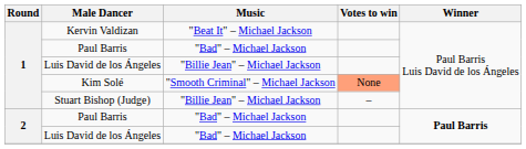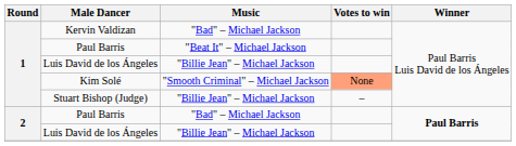Kervin Valdizan | Music: "Beat It" – Michael Jackson -> "Bad" – Michael Jackson
1 / Paul Barris | Music: "Bad" – Michael Jackson -> "Beat It" – Michael Jackson
2 / Luis David de los Ángeles | Music: "Bad" – Michael Jackson -> "Billie Jean" – Michael Jackson
